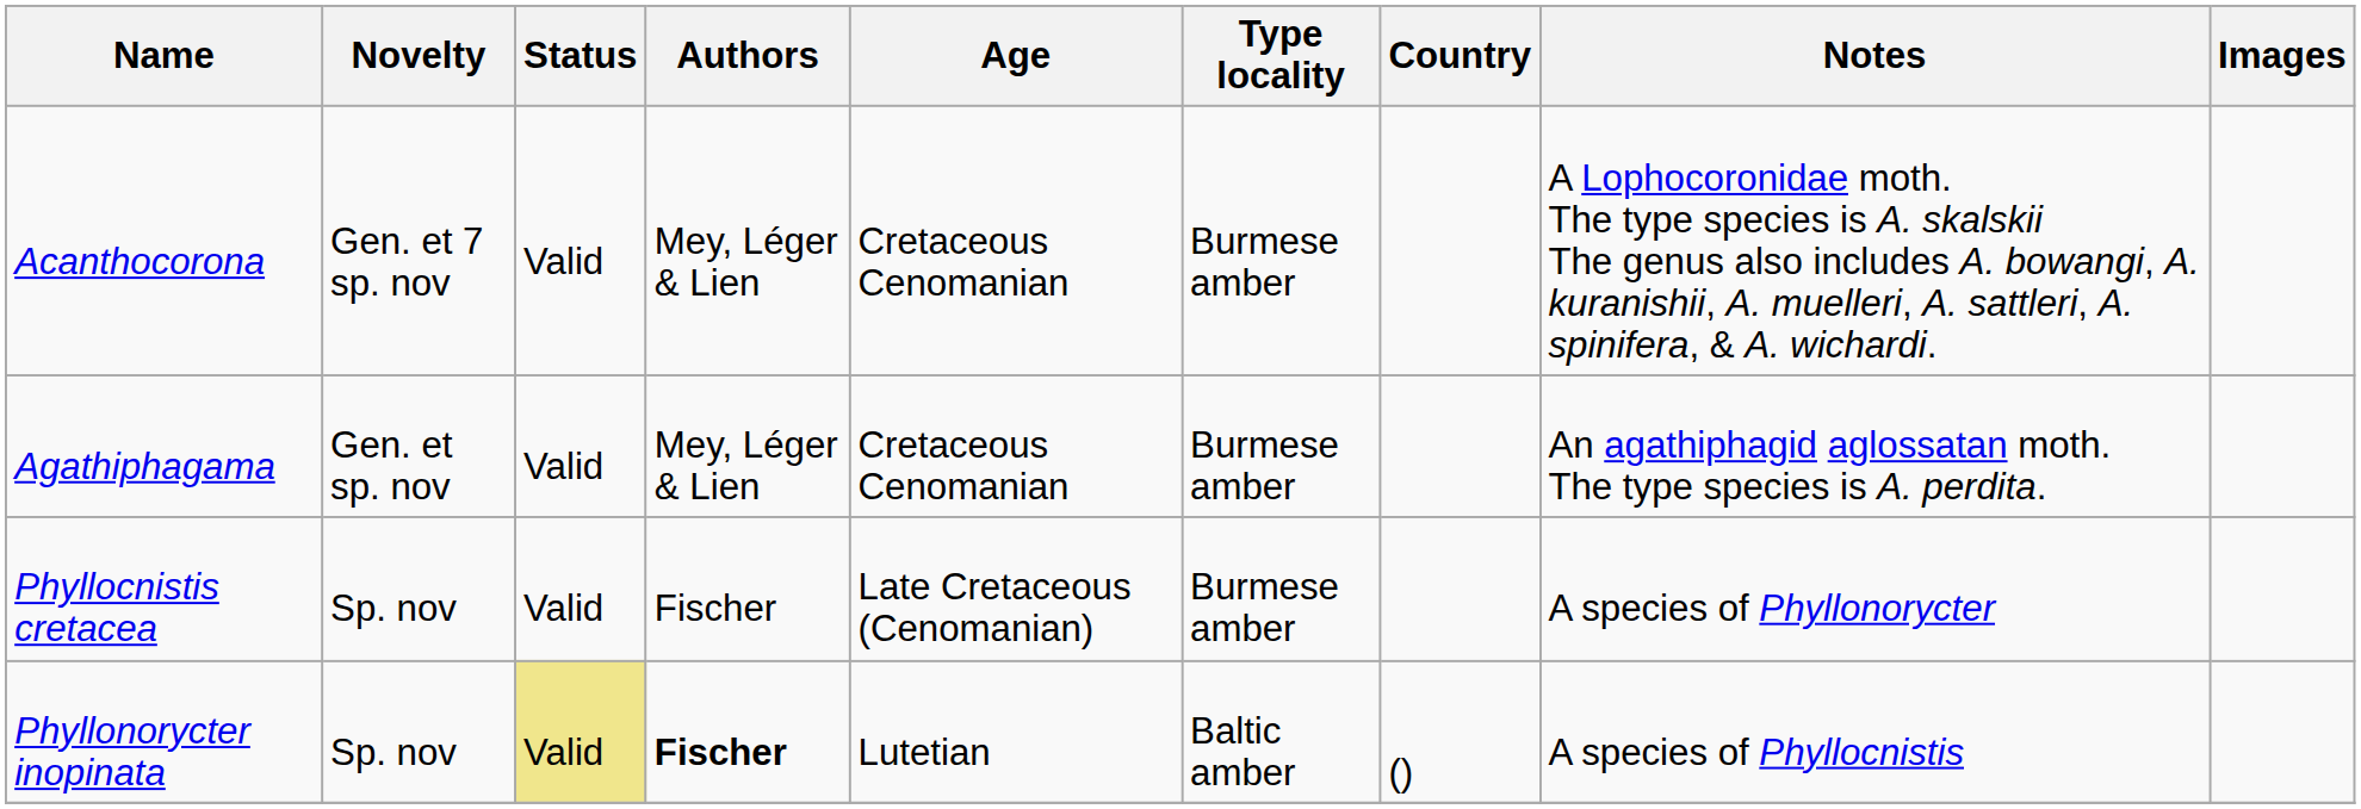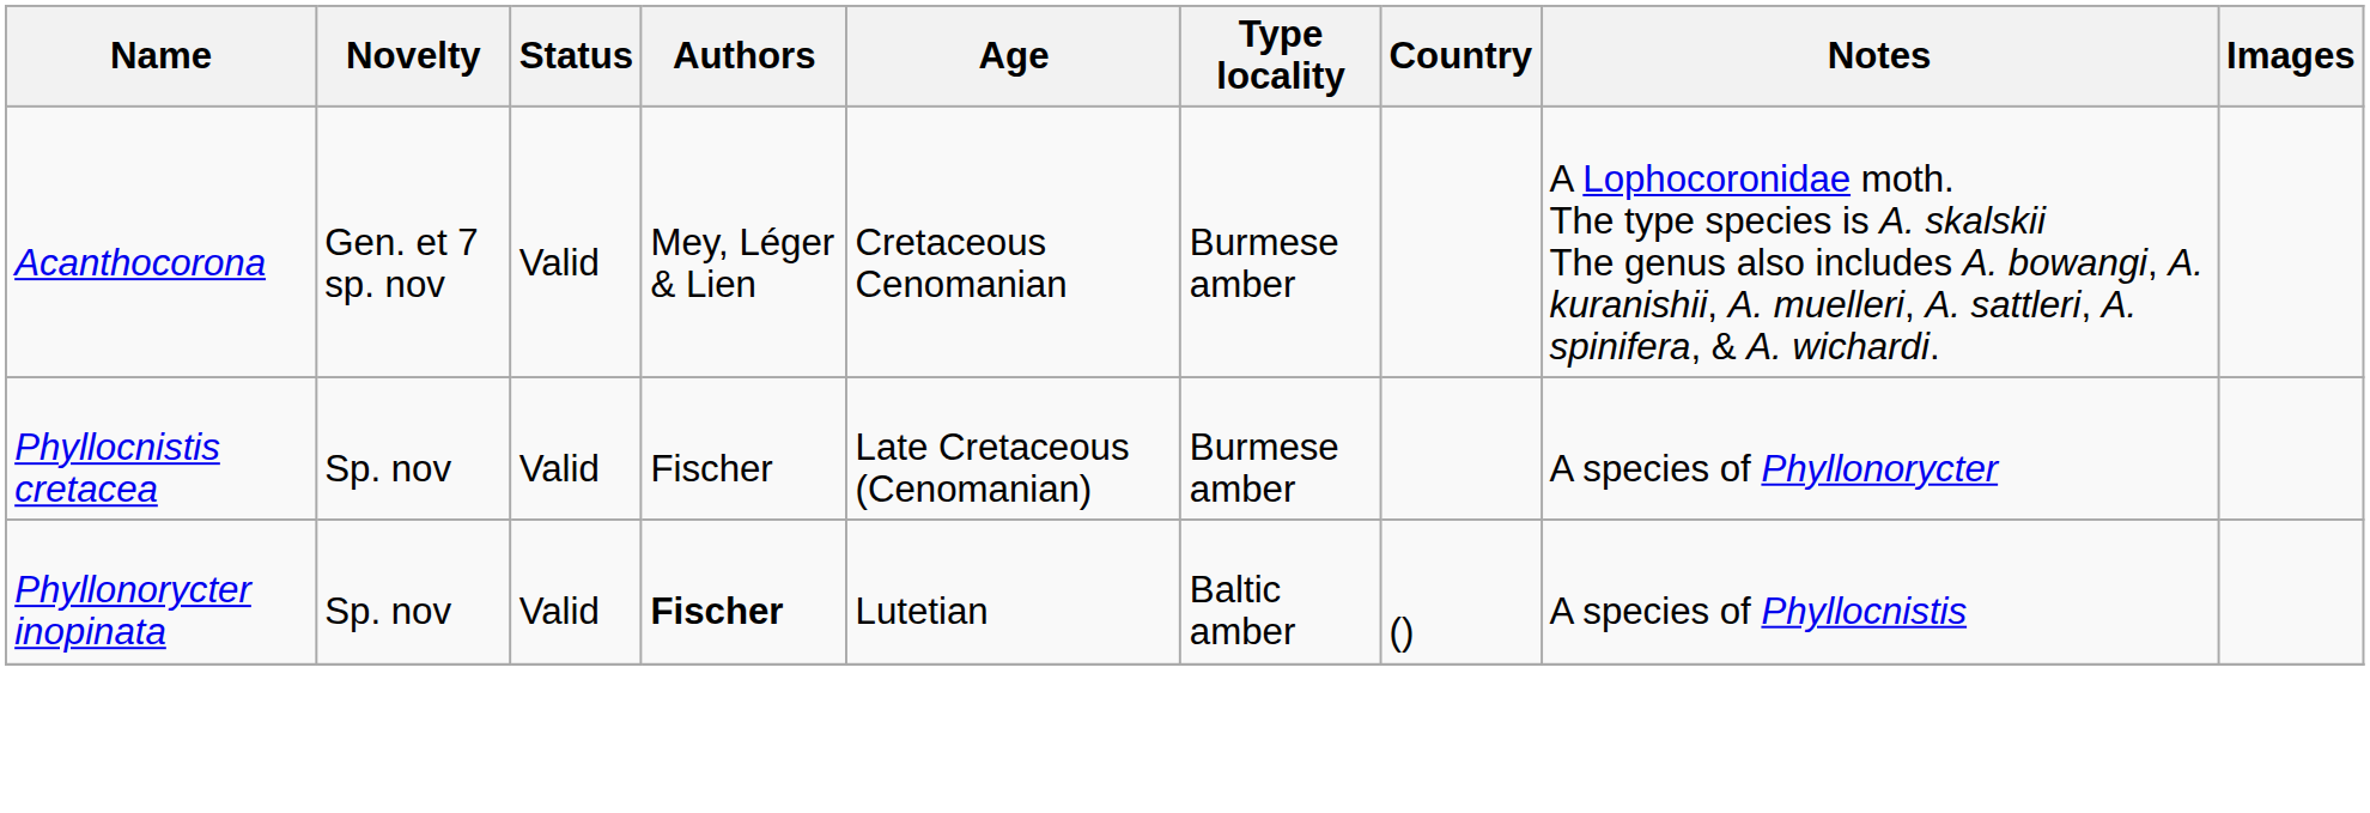- row: Agathiphagama | Gen. et sp. nov | Valid | Mey, Léger & Lien | Cretaceous Cenomanian | Burmese amber | An agathiphagid aglossatan moth. The type species is A. perdita.
Phyllonorycter inopinata | Status: khaki background -> no background
